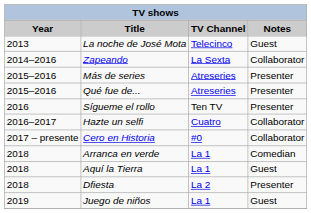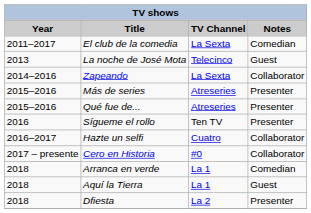+ row: 2011–2017 | El club de la comedia | La Sexta | Comedian
- row: 2019 | Juego de niños | La 1 | Guest
